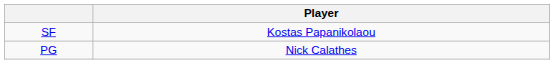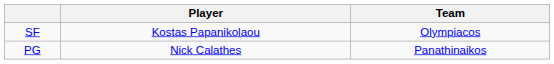+ column: Team | Olympiacos | Panathinaikos
